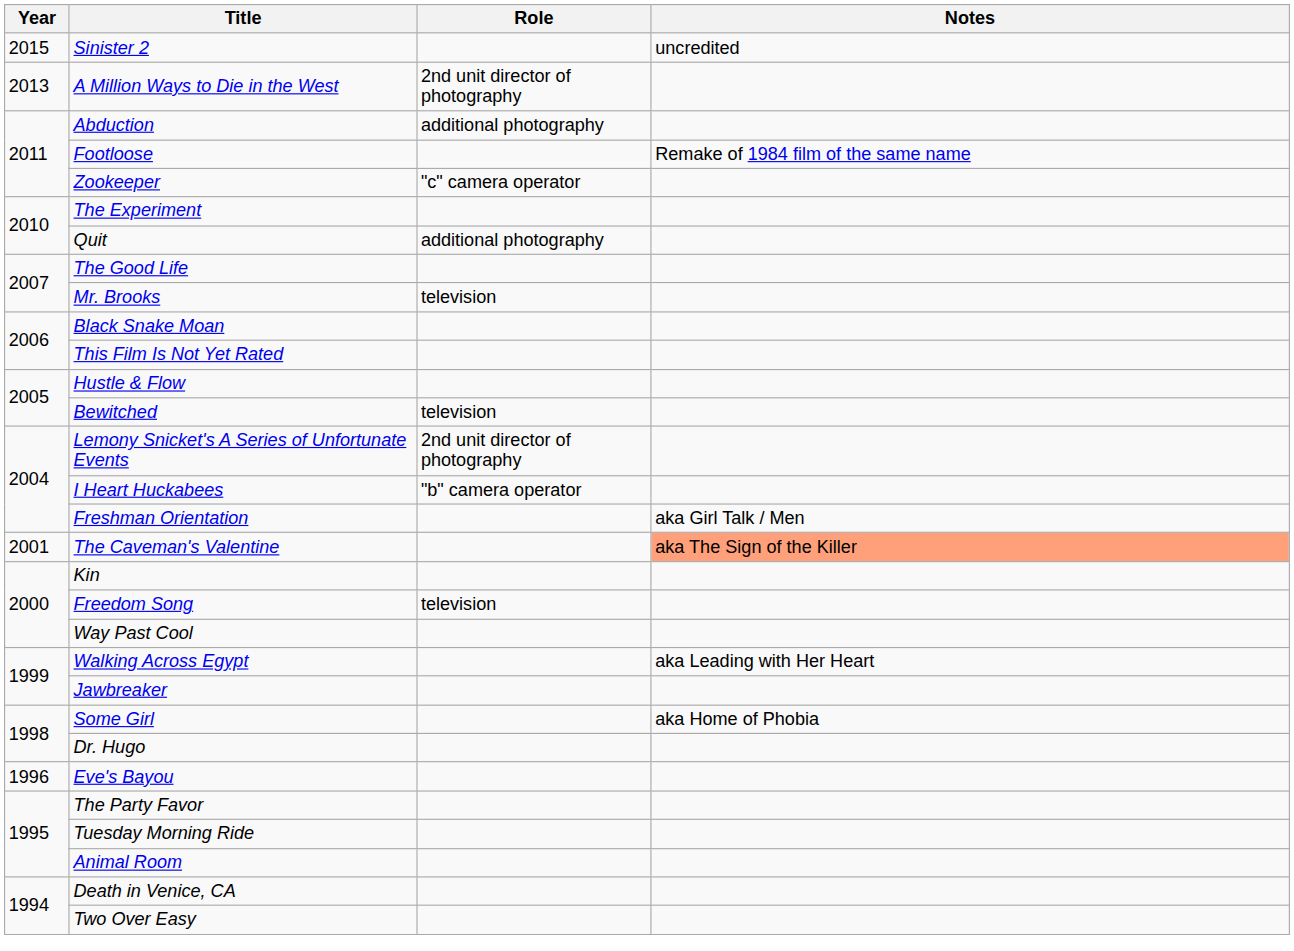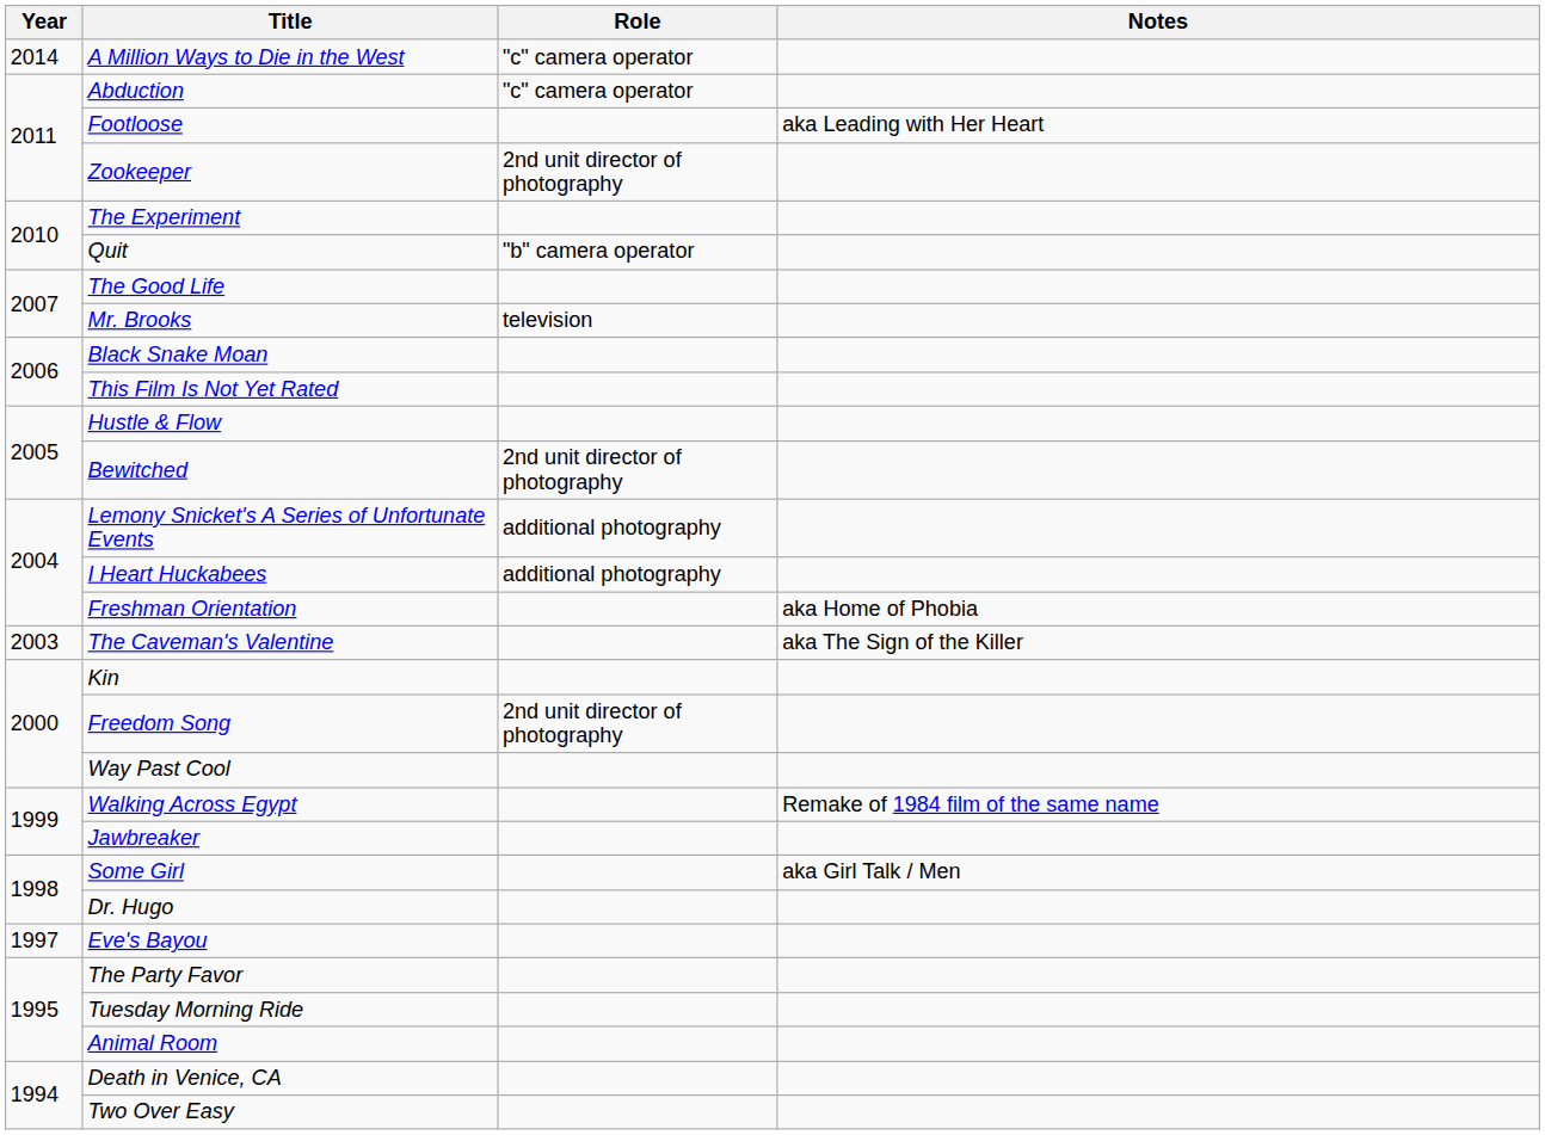- row: 2015 | Sinister 2 | uncredited
A Million Ways to Die in the West | Year: 2013 -> 2014
A Million Ways to Die in the West | Role: 2nd unit director of photography -> "c" camera operator
Abduction | Role: additional photography -> "c" camera operator
Footloose | Notes: Remake of 1984 film of the same name -> aka Leading with Her Heart
Zookeeper | Role: "c" camera operator -> 2nd unit director of photography
Quit | Role: additional photography -> "b" camera operator
Bewitched | Role: television -> 2nd unit director of photography
Lemony Snicket's A Series of Unfortunate Events | Role: 2nd unit director of photography -> additional photography
I Heart Huckabees | Role: "b" camera operator -> additional photography
Freshman Orientation | Notes: aka Girl Talk / Men -> aka Home of Phobia
The Caveman's Valentine | Year: 2001 -> 2003
The Caveman's Valentine | Notes: lightsalmon background -> no background
Freedom Song | Role: television -> 2nd unit director of photography
Walking Across Egypt | Notes: aka Leading with Her Heart -> Remake of 1984 film of the same name
Some Girl | Notes: aka Home of Phobia -> aka Girl Talk / Men
Eve's Bayou | Year: 1996 -> 1997
